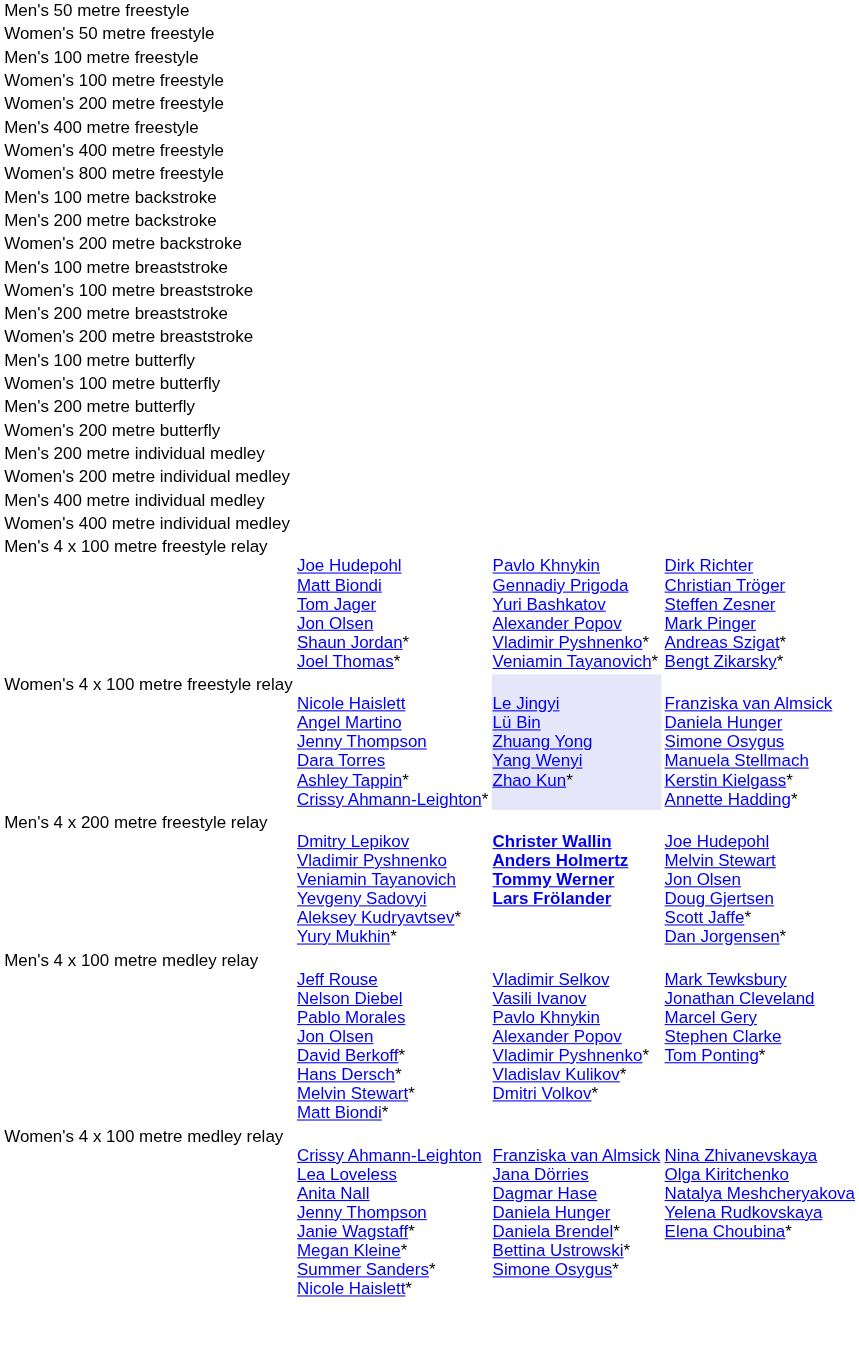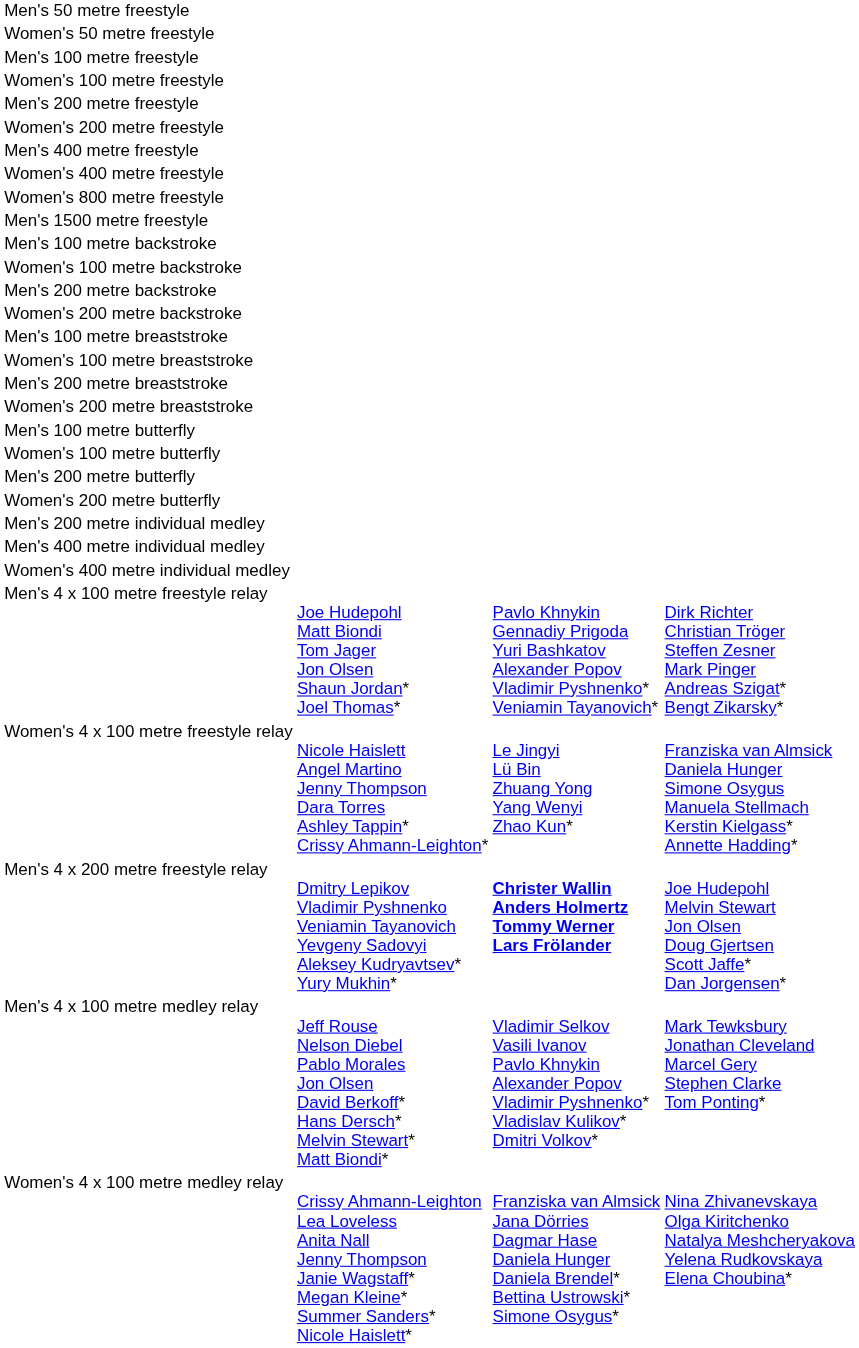+ row: Men's 200 metre freestyle
+ row: Men's 1500 metre freestyle
+ row: Women's 100 metre backstroke
- row: Women's 200 metre individual medley
Women's 4 x 100 metre freestyle relay | column 3: lavender background -> no background
